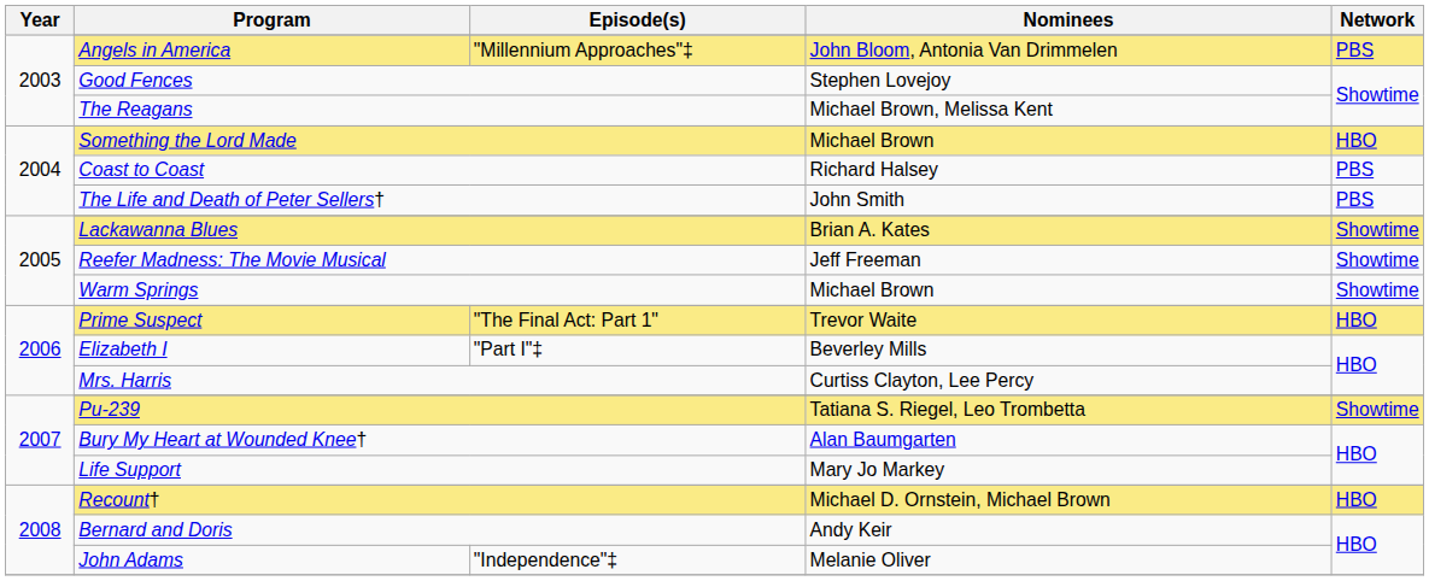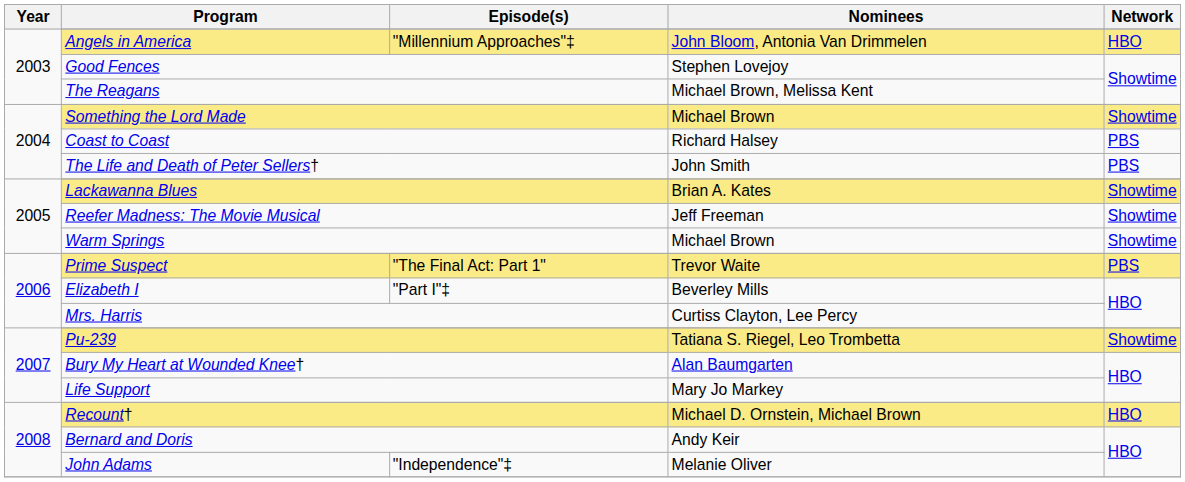Angels in America | Network: PBS -> HBO
Something the Lord Made | Network: HBO -> Showtime
Prime Suspect | Network: HBO -> PBS
